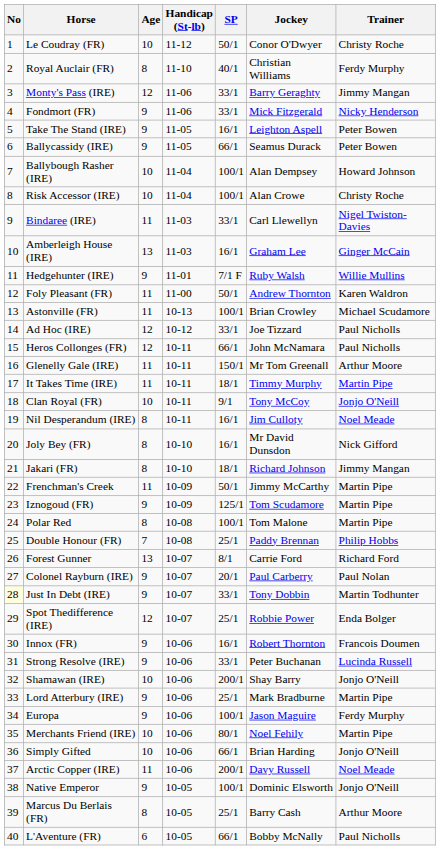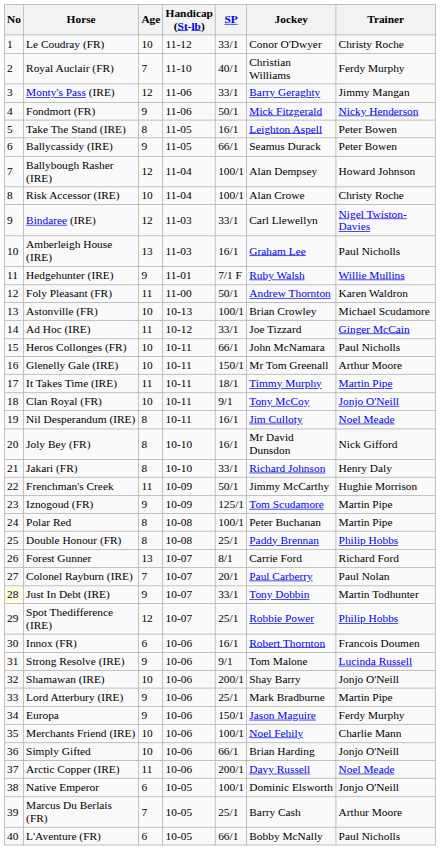Le Coudray (FR) | SP: 50/1 -> 33/1
Royal Auclair (FR) | Age: 8 -> 7
Fondmort (FR) | SP: 33/1 -> 50/1
Take The Stand (IRE) | Age: 9 -> 8
Ballybough Rasher (IRE) | Age: 10 -> 12
Bindaree (IRE) | Age: 11 -> 12
Amberleigh House (IRE) | Trainer: Ginger McCain -> Paul Nicholls
Astonville (FR) | Age: 11 -> 10
Ad Hoc (IRE) | Age: 12 -> 11
Ad Hoc (IRE) | Trainer: Paul Nicholls -> Ginger McCain
Heros Collonges (FR) | Age: 12 -> 10
Glenelly Gale (IRE) | Age: 11 -> 10
Jakari (FR) | SP: 18/1 -> 33/1
Jakari (FR) | Trainer: Jimmy Mangan -> Henry Daly
Frenchman's Creek | Trainer: Martin Pipe -> Hughie Morrison
Polar Red | Jockey: Tom Malone -> Peter Buchanan
Double Honour (FR) | Age: 7 -> 8
Colonel Rayburn (IRE) | Age: 9 -> 7
Spot Thedifference (IRE) | Trainer: Enda Bolger -> Philip Hobbs
Innox (FR) | Age: 9 -> 6
Strong Resolve (IRE) | SP: 33/1 -> 9/1
Strong Resolve (IRE) | Jockey: Peter Buchanan -> Tom Malone
Europa | SP: 100/1 -> 150/1
Merchants Friend (IRE) | SP: 80/1 -> 100/1
Merchants Friend (IRE) | Trainer: Martin Pipe -> Charlie Mann
Native Emperor | Age: 9 -> 6
Marcus Du Berlais (FR) | Age: 8 -> 7
